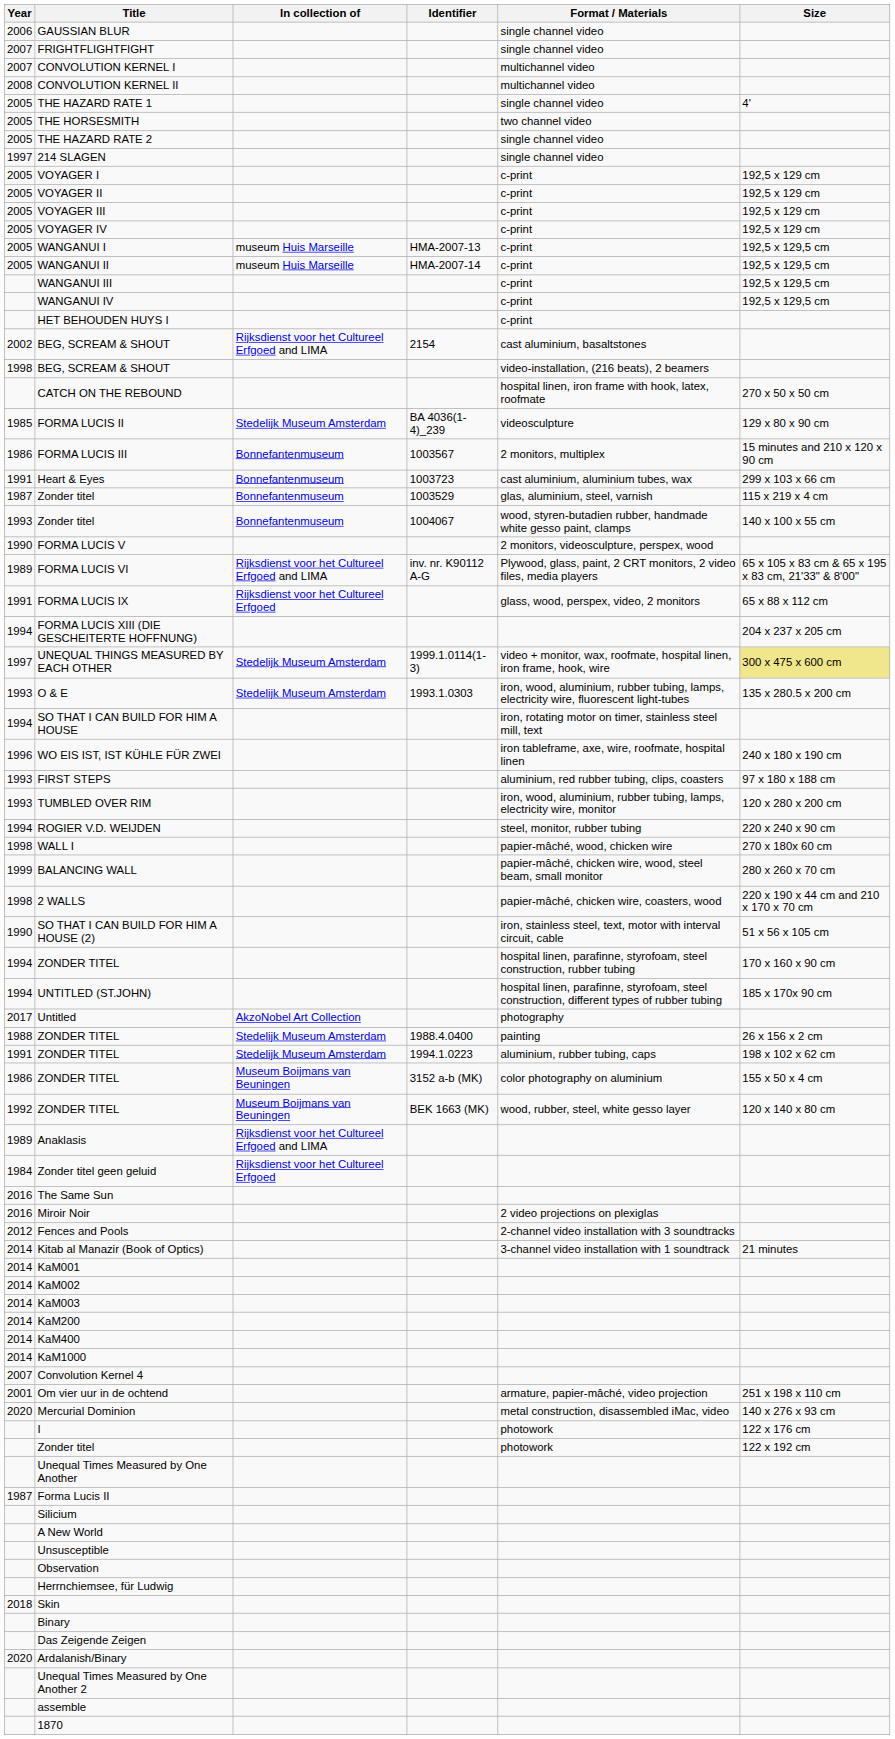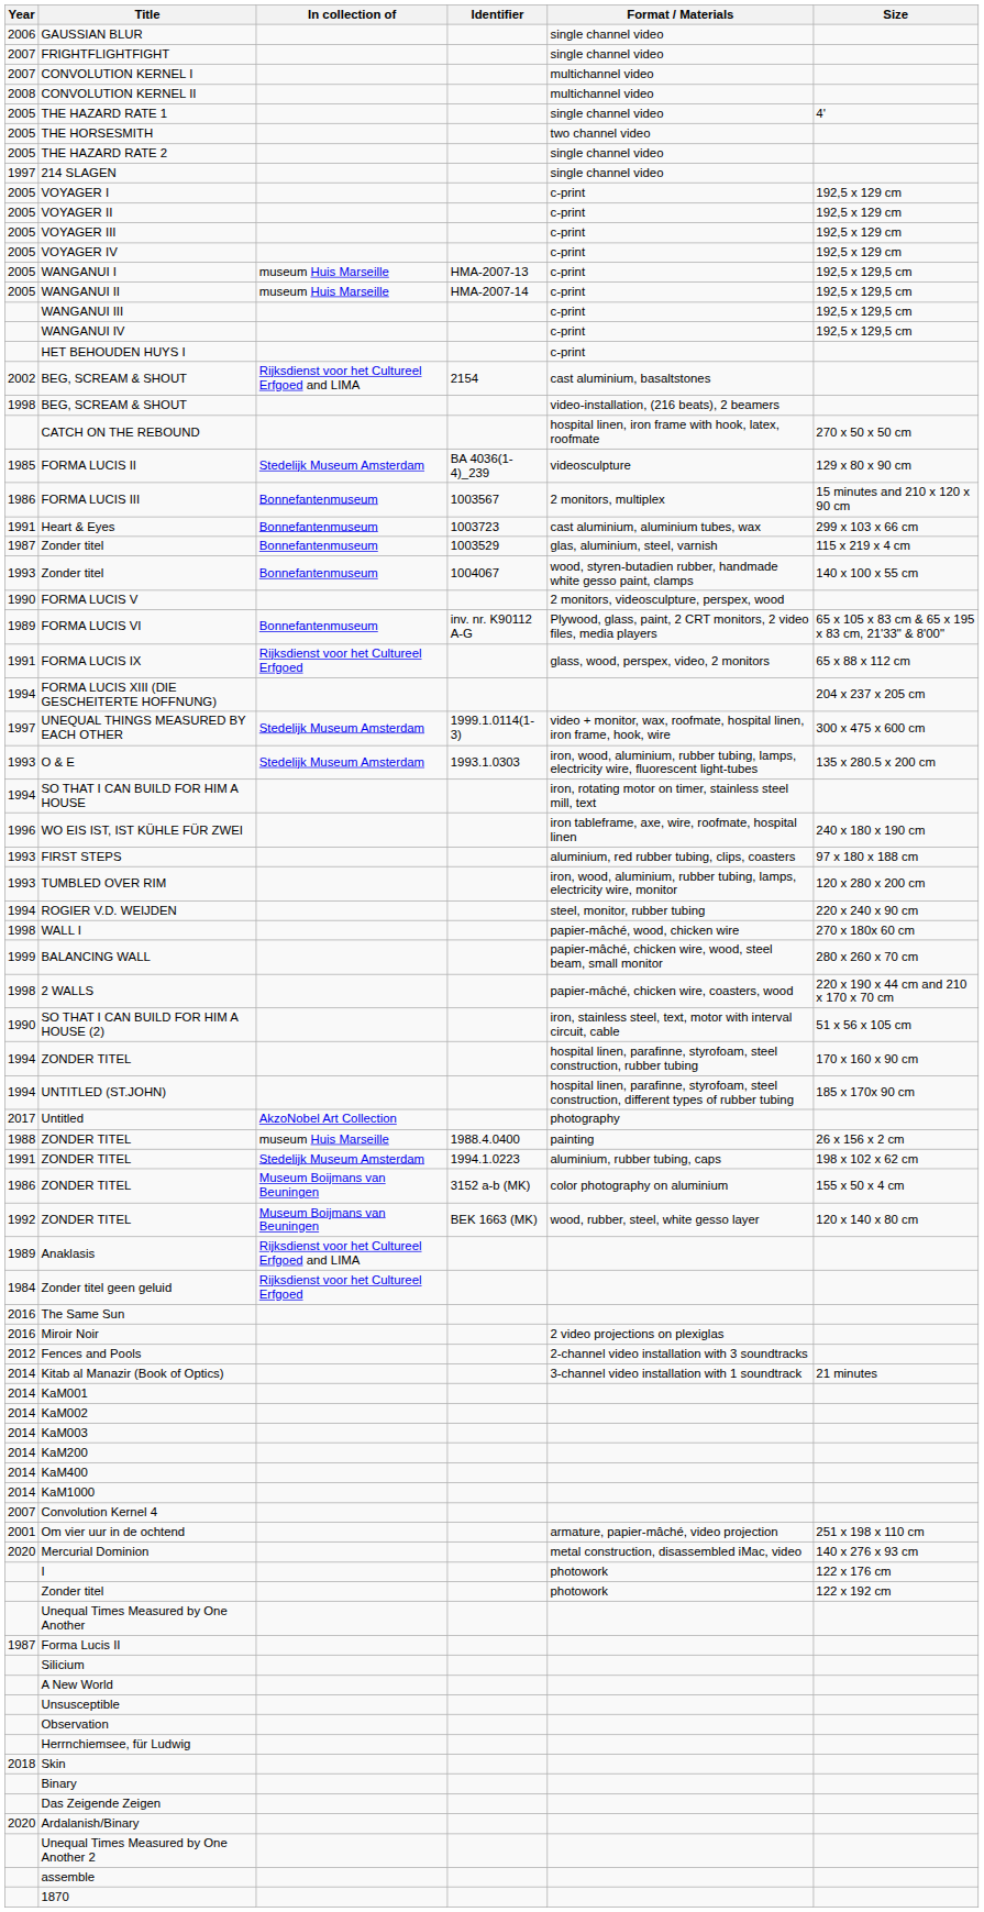FORMA LUCIS VI | In collection of: Rijksdienst voor het Cultureel Erfgoed and LIMA -> Bonnefantenmuseum
UNEQUAL THINGS MEASURED BY EACH OTHER | Size: khaki background -> no background
1988 / ZONDER TITEL | In collection of: Stedelijk Museum Amsterdam -> museum Huis Marseille
